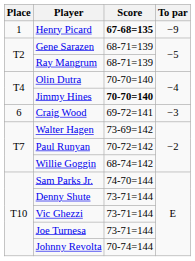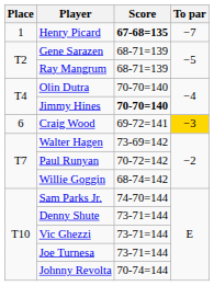Henry Picard | To par: −9 -> −7
Craig Wood | To par: no background -> gold background
